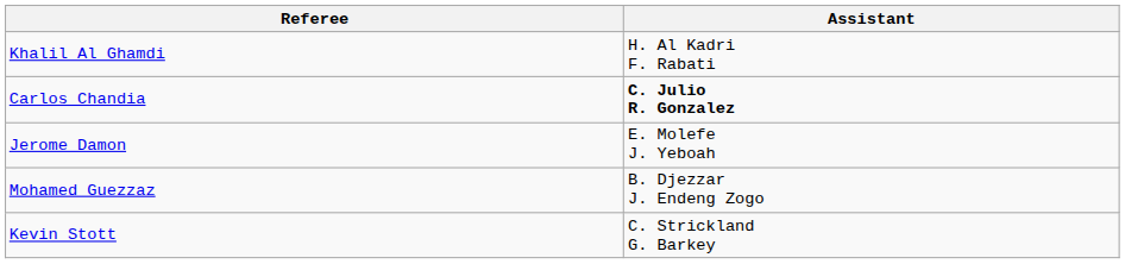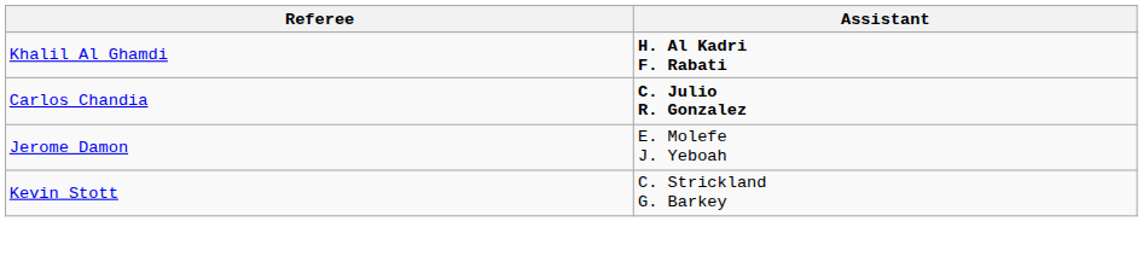Khalil Al Ghamdi | Assistant: normal -> bold
- row: Mohamed Guezzaz | B. Djezzar J. Endeng Zogo
